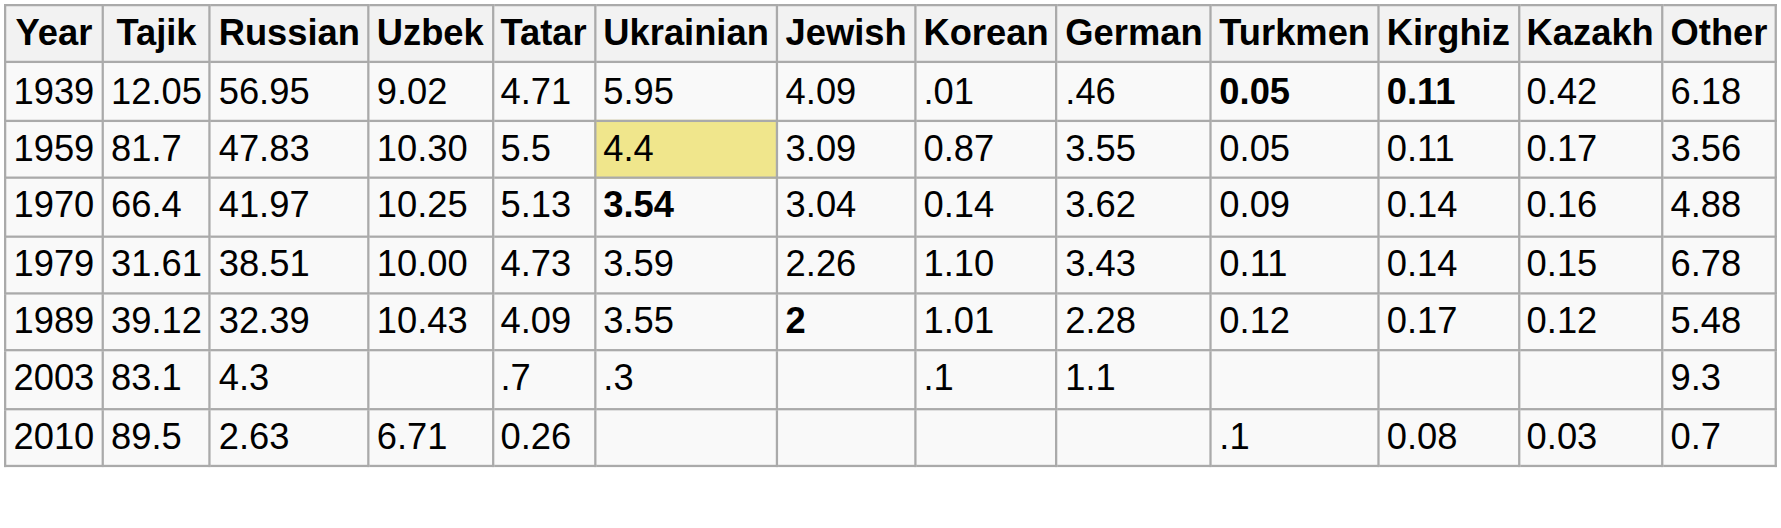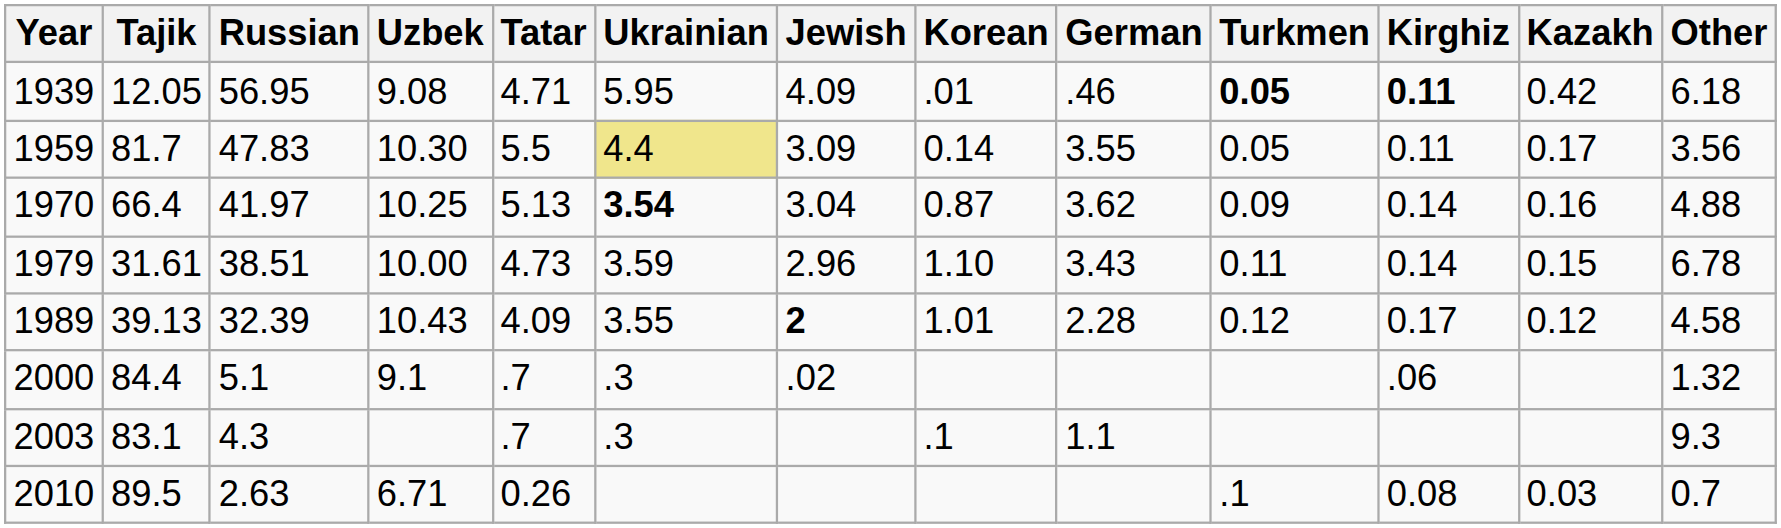1939 | Uzbek: 9.02 -> 9.08
1959 | Korean: 0.87 -> 0.14
1970 | Korean: 0.14 -> 0.87
1979 | Jewish: 2.26 -> 2.96
1989 | Tajik: 39.12 -> 39.13
1989 | Other: 5.48 -> 4.58
+ row: 2000 | 84.4 | 5.1 | 9.1 | .7 | .3 | .02 | .06 | 1.32
